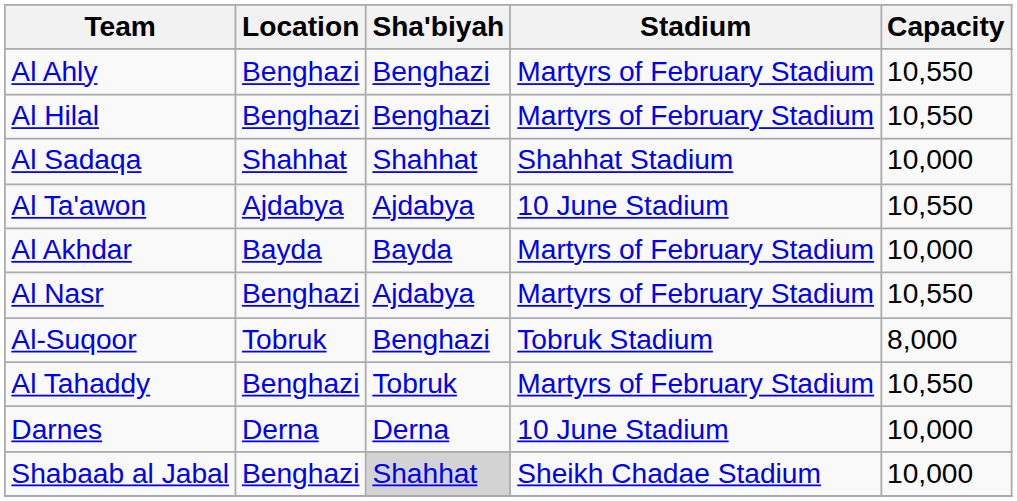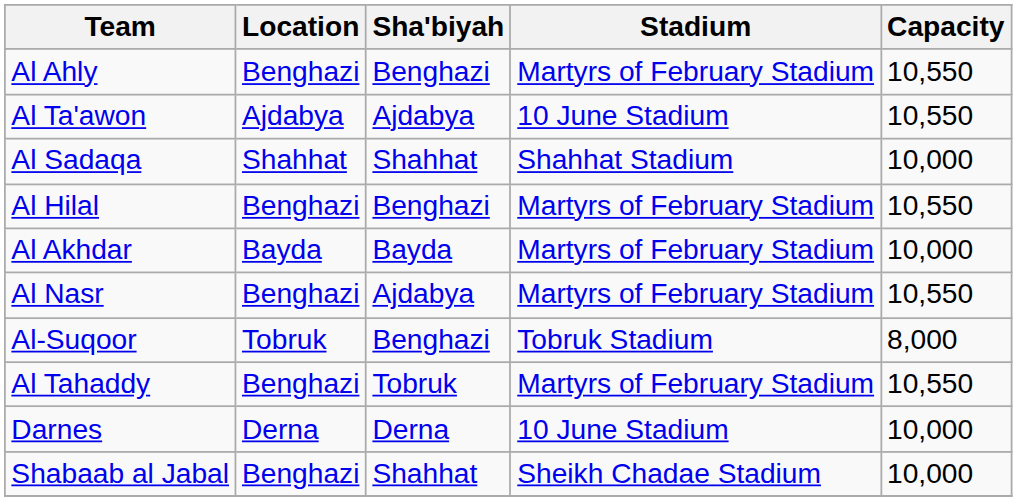rows swapped: Al Hilal <-> Al Ta'awon
Shabaab al Jabal | Sha'biyah: lightgrey background -> no background
